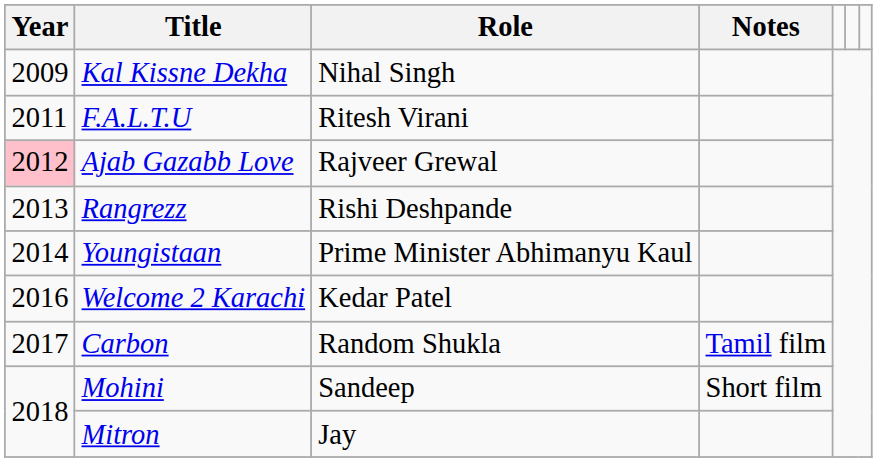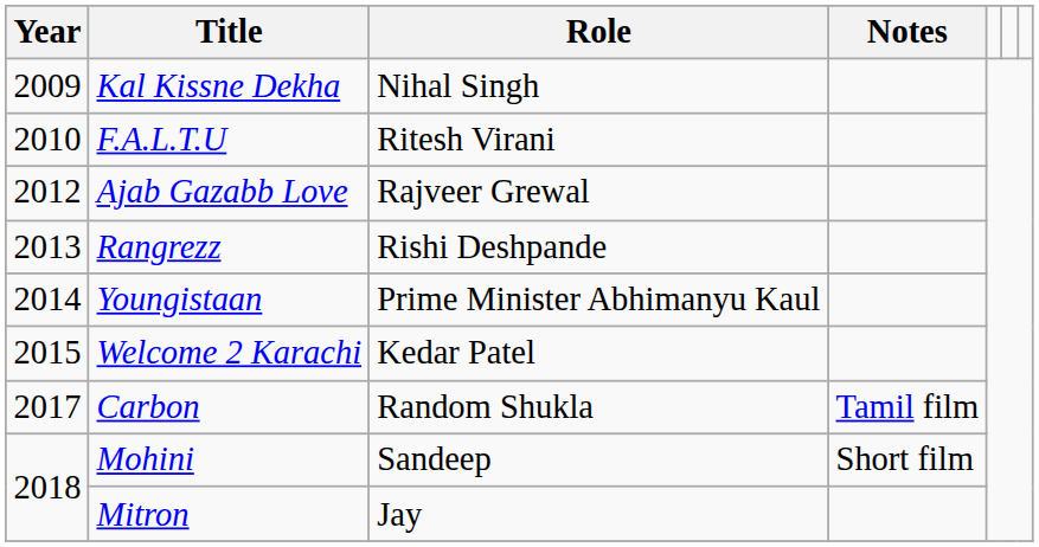F.A.L.T.U | Year: 2011 -> 2010
Ajab Gazabb Love | Year: pink background -> no background
Welcome 2 Karachi | Year: 2016 -> 2015
